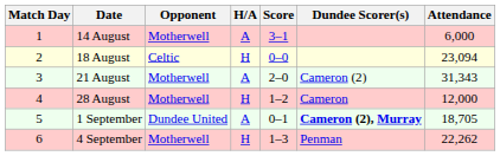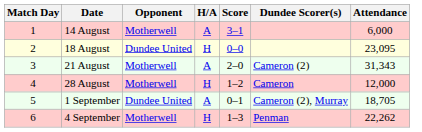18 August | Opponent: Celtic -> Dundee United
18 August | Attendance: 23,094 -> 23,095
1 September | Dundee Scorer(s): bold -> normal
